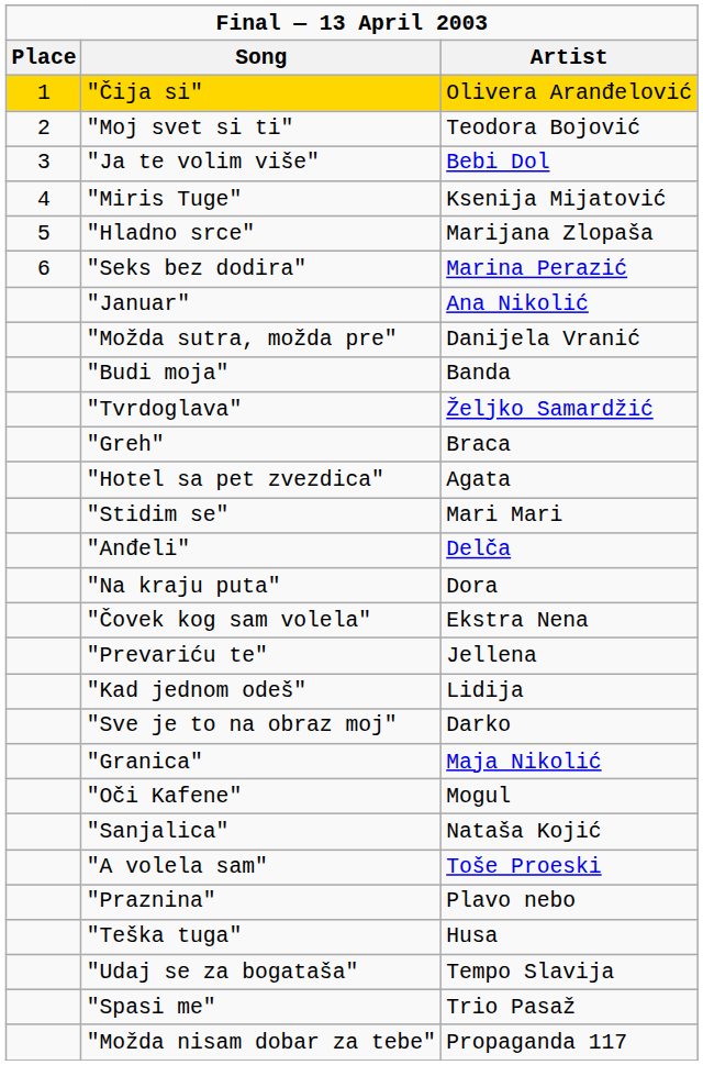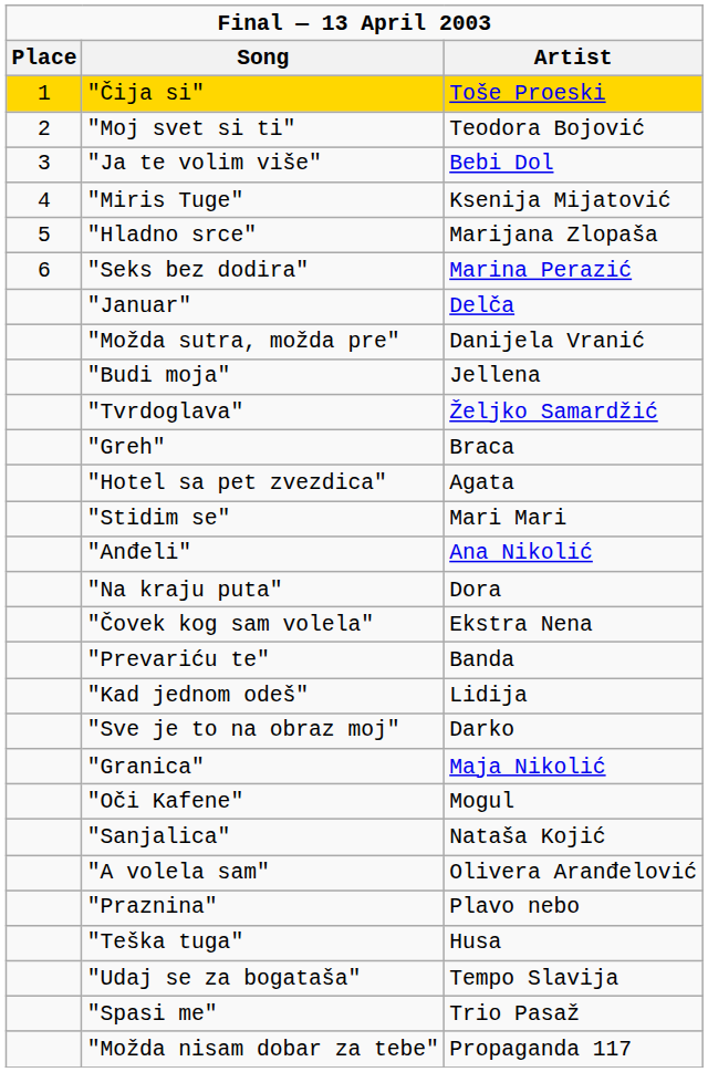"Čija si" | Artist: Olivera Aranđelović -> Toše Proeski
"Јanuar" | Artist: Ana Nikolić -> Delča
"Budi moja" | Artist: Banda -> Јеllena
"Anđeli" | Artist: Delča -> Ana Nikolić
"Prevariću te" | Artist: Јеllena -> Banda
"А volela sam" | Artist: Toše Proeski -> Olivera Aranđelović
